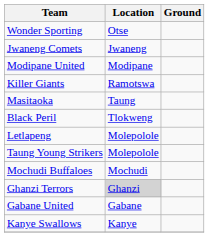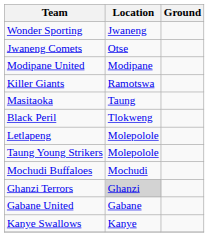Wonder Sporting | Location: Otse -> Jwaneng
Jwaneng Comets | Location: Jwaneng -> Otse
